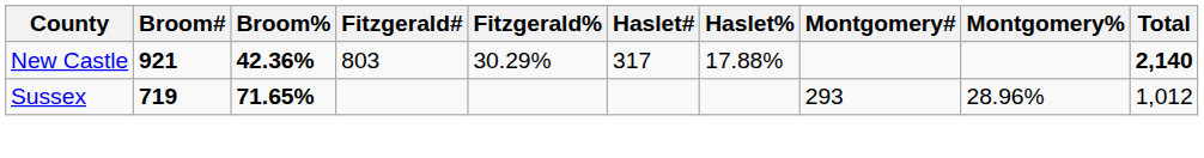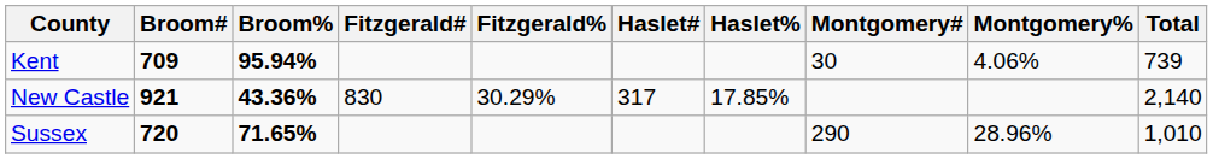+ row: Kent | 709 | 95.94% | 30 | 4.06% | 739
New Castle | Broom%: 42.36% -> 43.36%
New Castle | Fitzgerald#: 803 -> 830
New Castle | Haslet%: 17.88% -> 17.85%
New Castle | Total: bold -> normal
Sussex | Broom#: 719 -> 720
Sussex | Montgomery#: 293 -> 290
Sussex | Total: 1,012 -> 1,010
